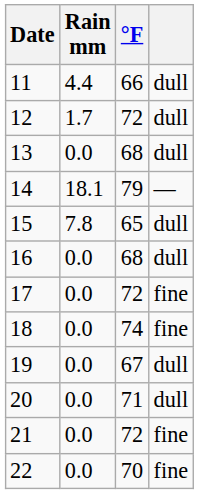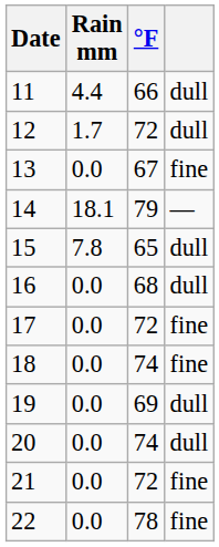13 | °F: 68 -> 67
13 | column 4: dull -> fine
19 | °F: 67 -> 69
20 | °F: 71 -> 74
22 | °F: 70 -> 78
